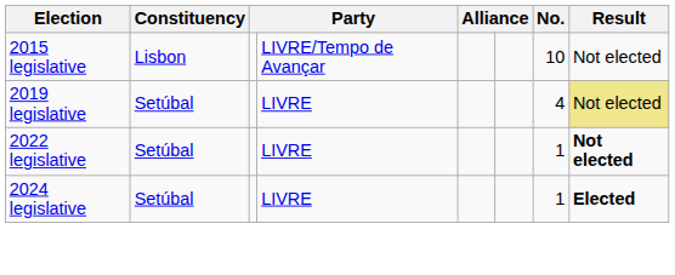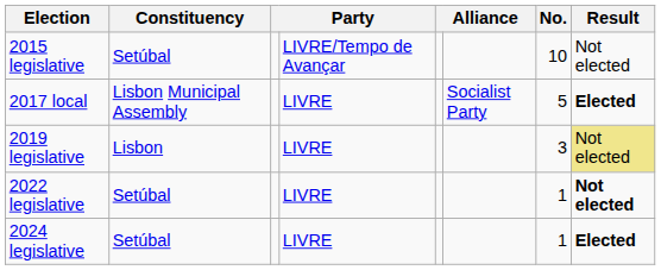2015 legislative | Constituency: Lisbon -> Setúbal
+ row: 2017 local | Lisbon Municipal Assembly | LIVRE | Socialist Party | 5 | Elected
2019 legislative | Constituency: Setúbal -> Lisbon
2019 legislative | No.: 4 -> 3
